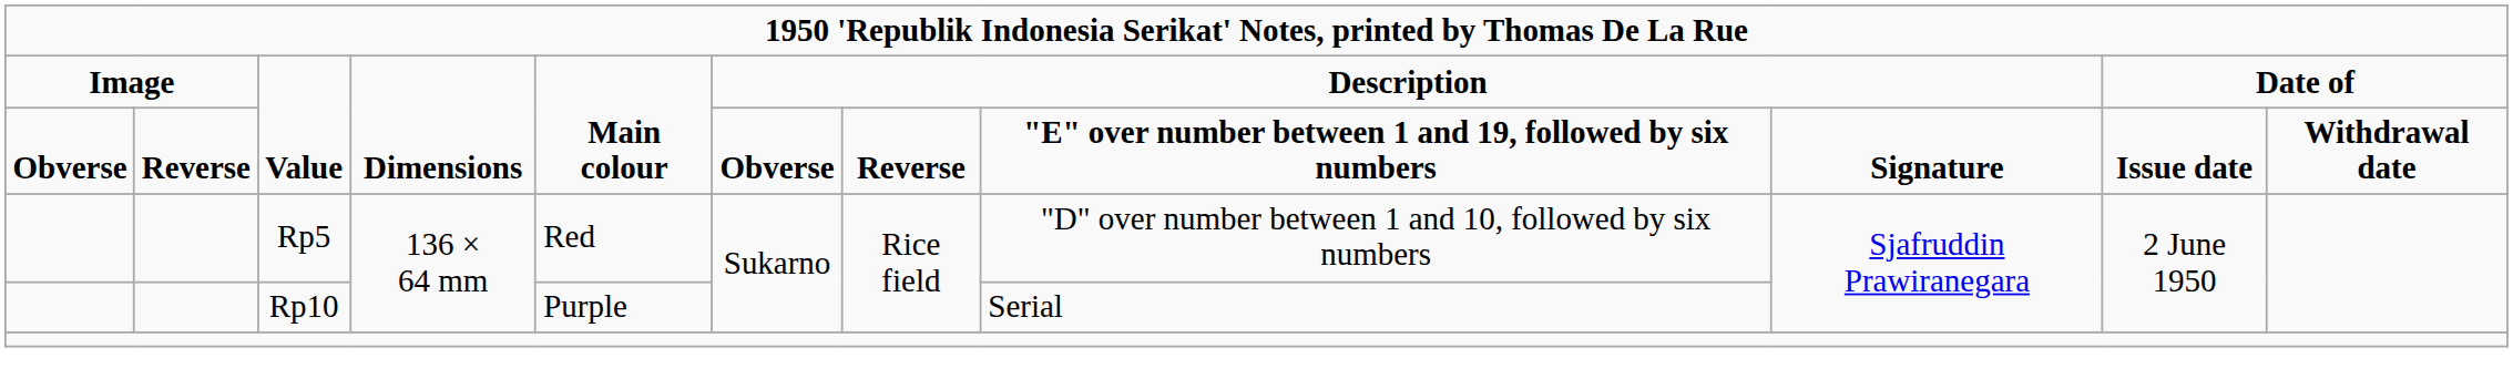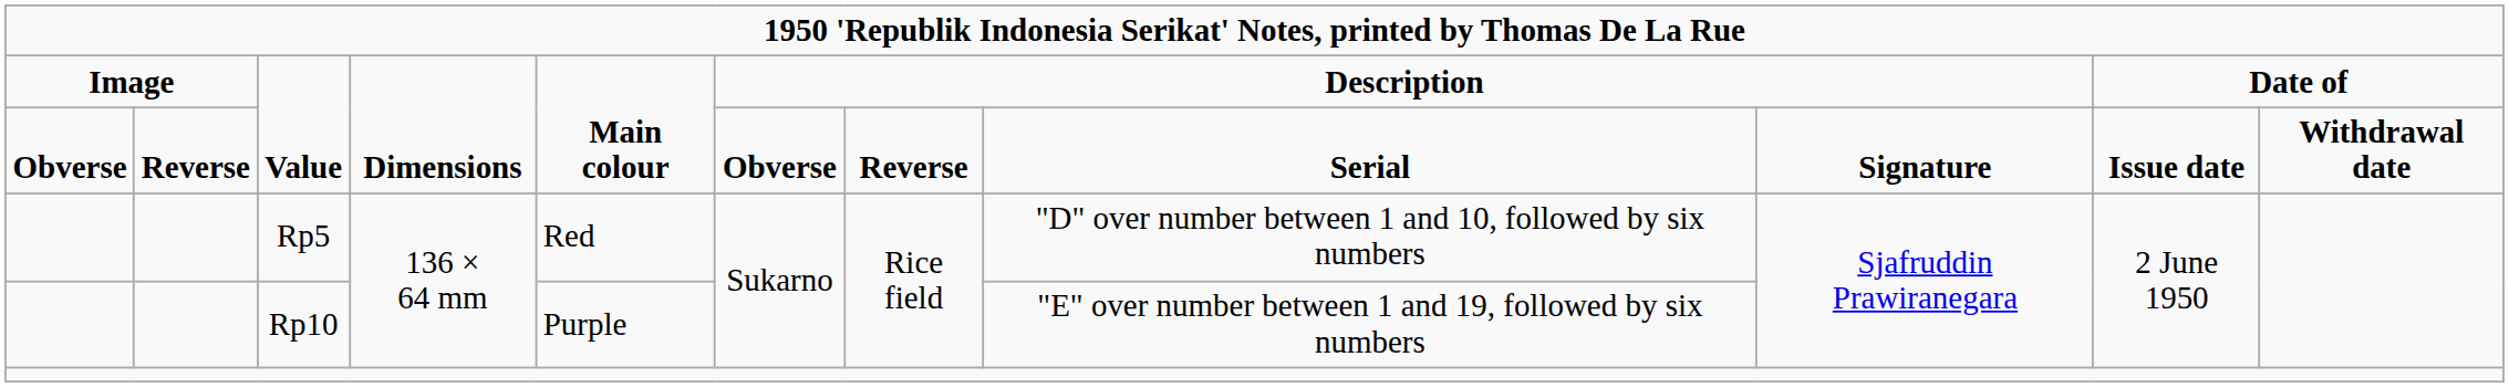Obverse / Value | column 8: "E" over number between 1 and 19, followed by six numbers -> Serial
Rp10 | column 8: Serial -> "E" over number between 1 and 19, followed by six numbers
